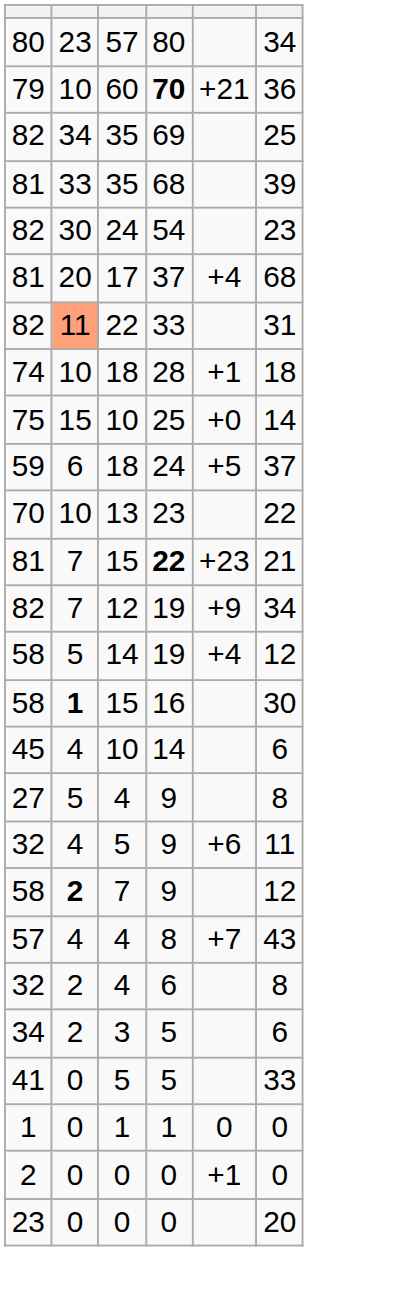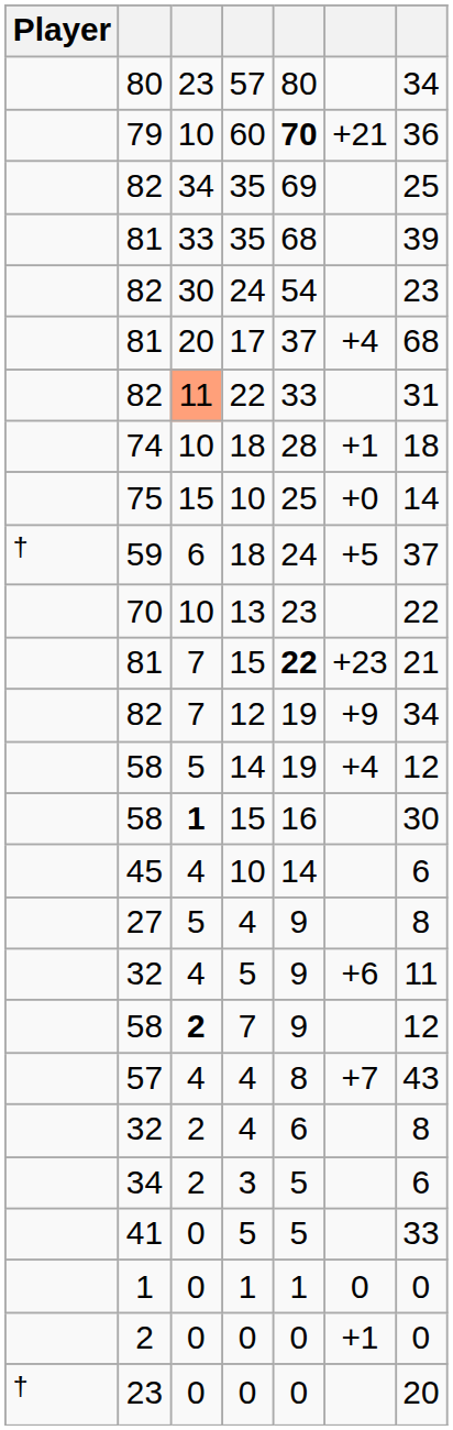+ column: Player | † | †
